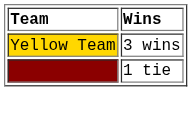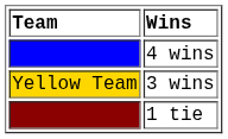+ row: 4 wins
